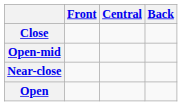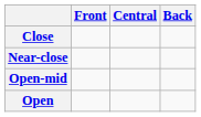rows swapped: Near-close <-> Open-mid
